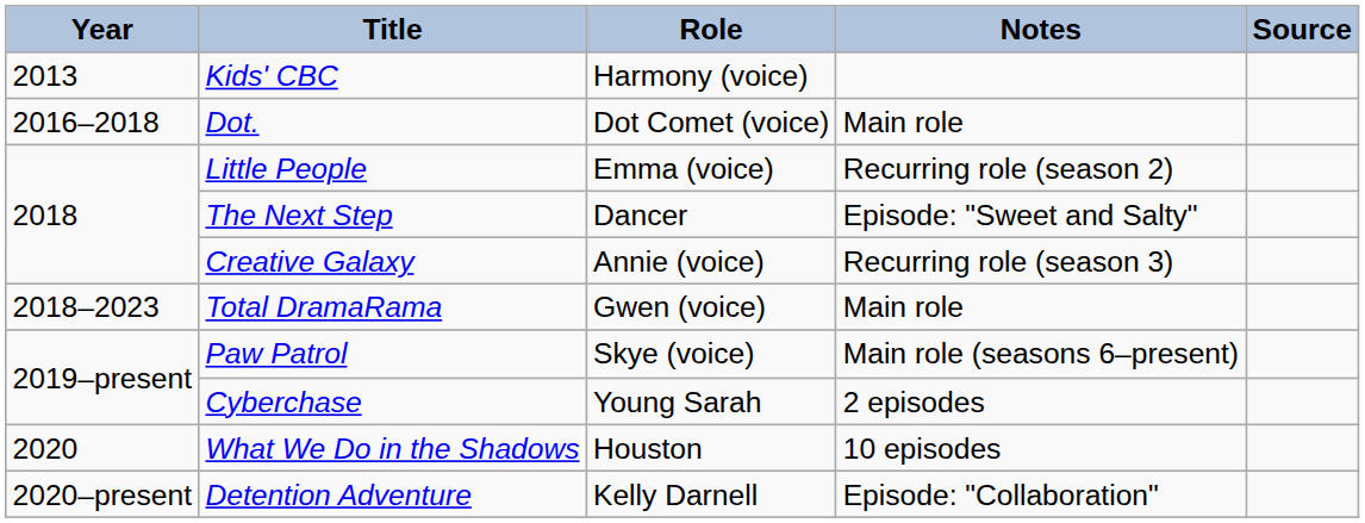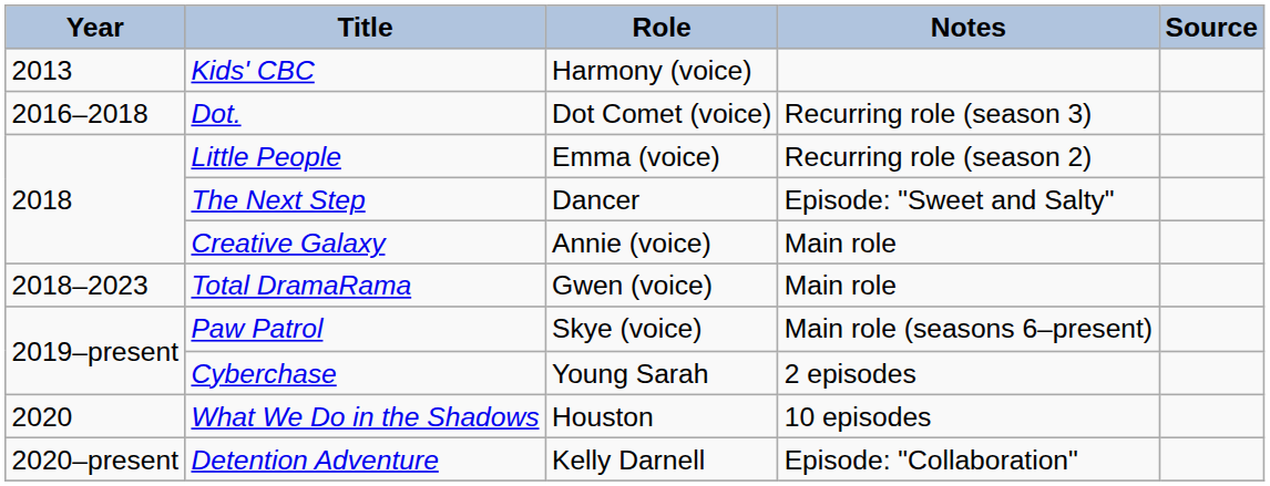Dot. | Notes: Main role -> Recurring role (season 3)
Creative Galaxy | Notes: Recurring role (season 3) -> Main role
